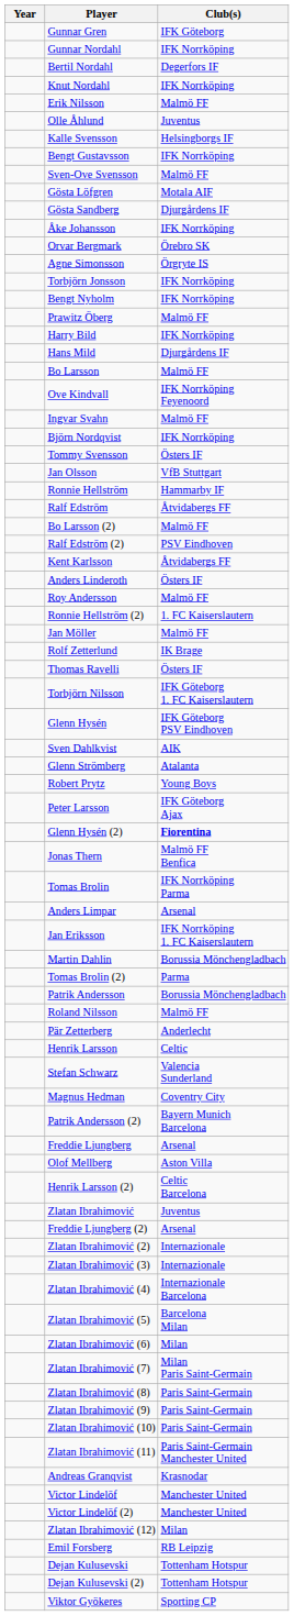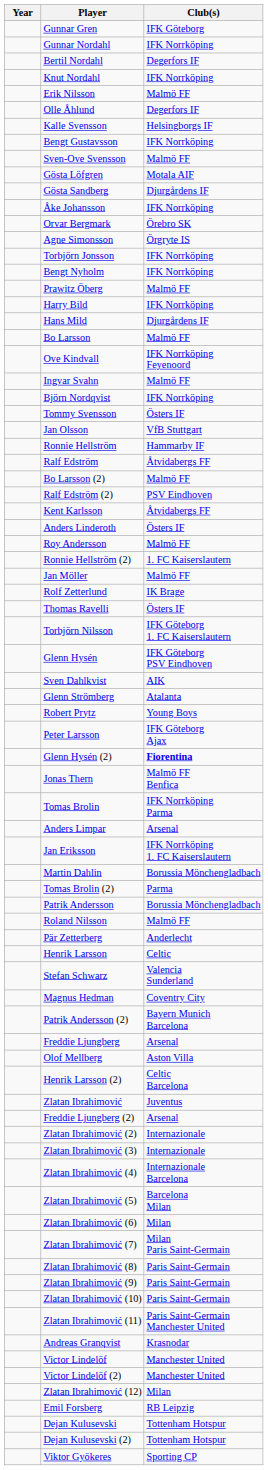Olle Åhlund | Club(s): Juventus -> Degerfors IF
